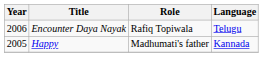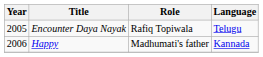Encounter Daya Nayak | Year: 2006 -> 2005
Happy | Year: 2005 -> 2006
